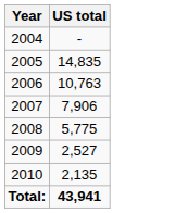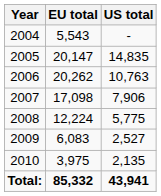+ column: EU total | 5,543 | 20,147 | 20,262 | 17,098 | 12,224 | 6,083 | 3,975 | 85,332
